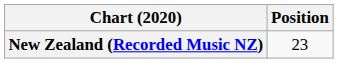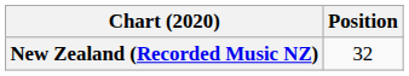New Zealand (Recorded Music NZ) | Position: 23 -> 32
